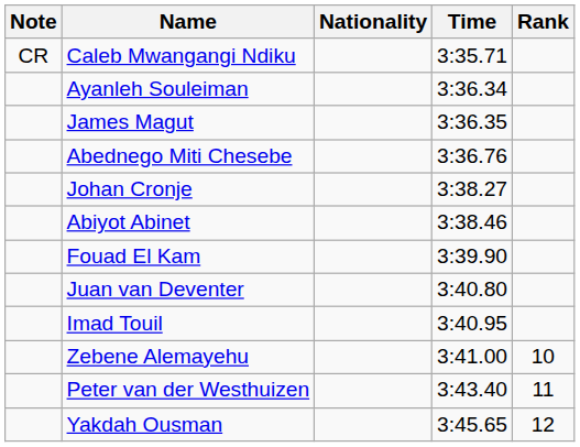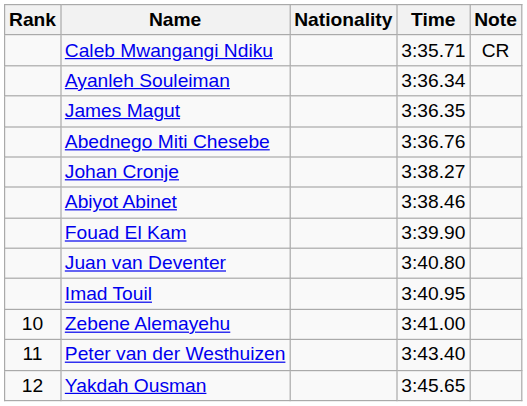columns swapped: Rank <-> Note
